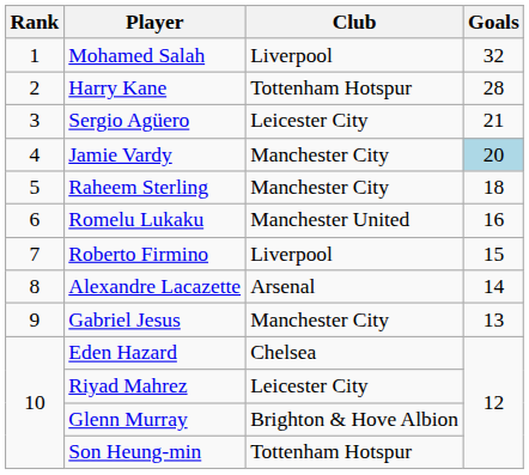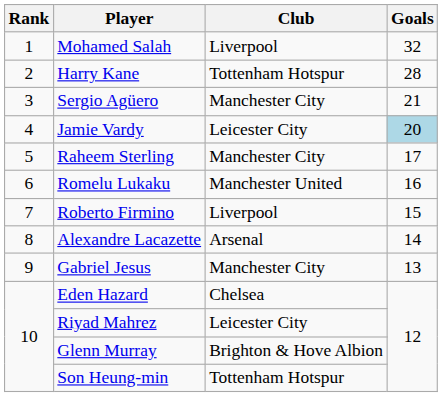Sergio Agüero | Club: Leicester City -> Manchester City
Jamie Vardy | Club: Manchester City -> Leicester City
Raheem Sterling | Goals: 18 -> 17
